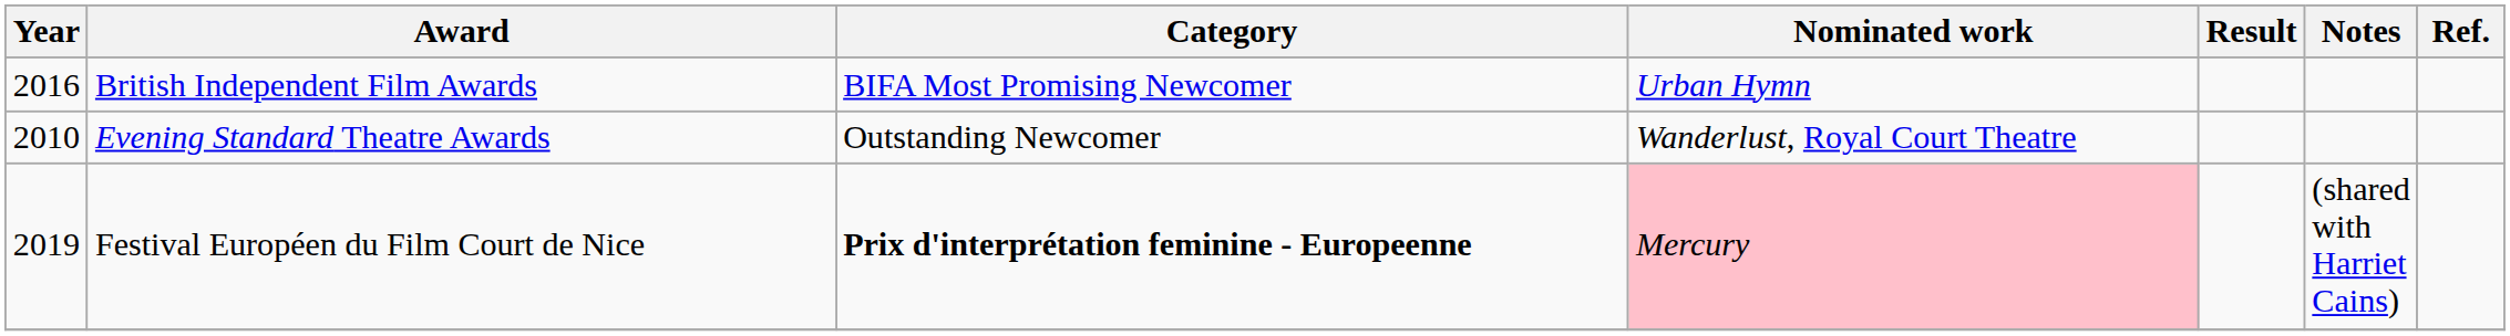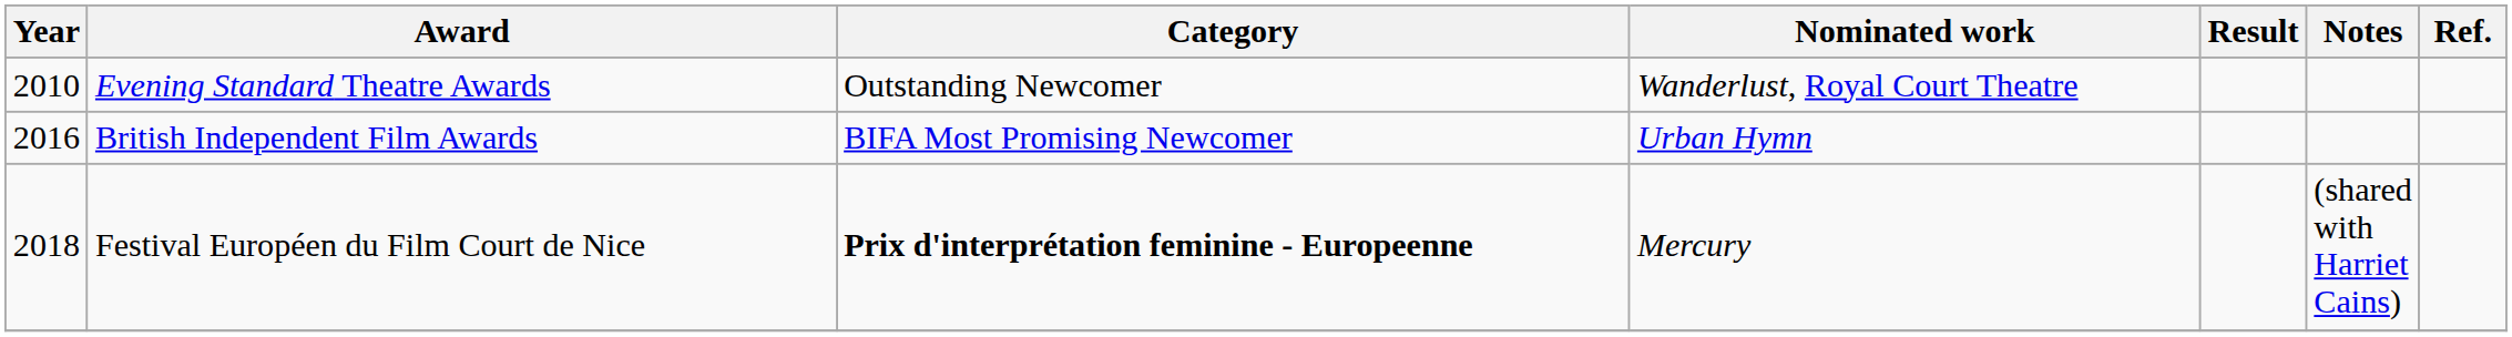rows swapped: Evening Standard Theatre Awards <-> British Independent Film Awards
Festival Européen du Film Court de Nice | Year: 2019 -> 2018
Festival Européen du Film Court de Nice | Nominated work: pink background -> no background
